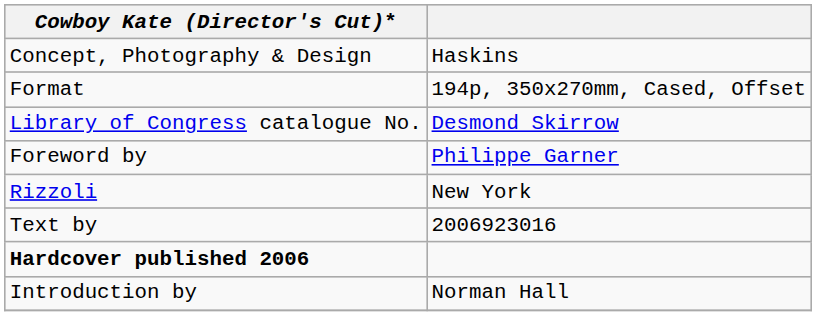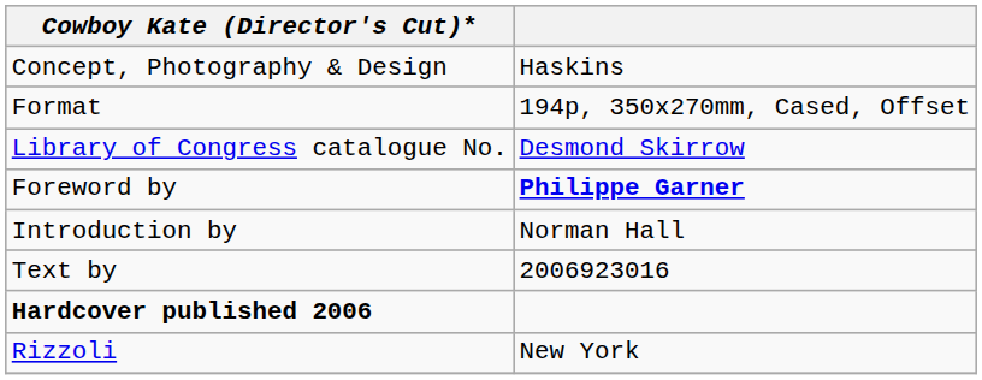Foreword by | column 2: normal -> bold
rows swapped: Introduction by <-> Rizzoli
